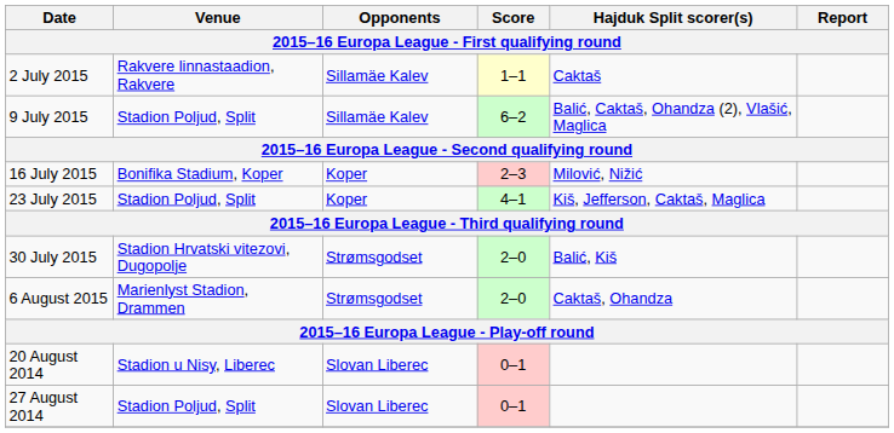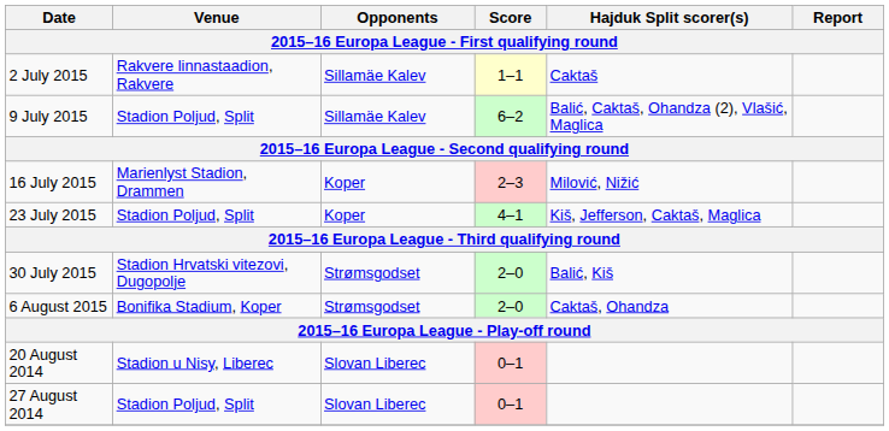16 July 2015 | Venue: Bonifika Stadium, Koper -> Marienlyst Stadion, Drammen
6 August 2015 | Venue: Marienlyst Stadion, Drammen -> Bonifika Stadium, Koper
